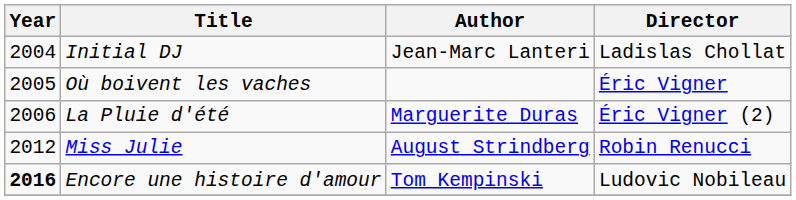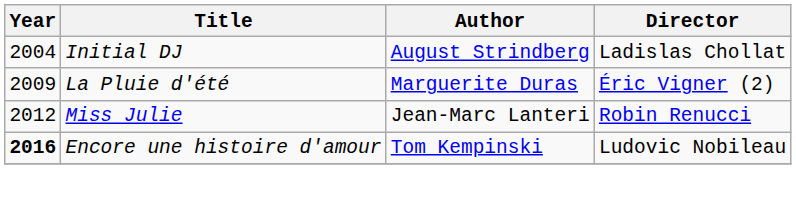Initial DJ | Author: Jean-Marc Lanteri -> August Strindberg
- row: 2005 | Où boivent les vaches | Éric Vigner
La Pluie d'été | Year: 2006 -> 2009
Miss Julie | Author: August Strindberg -> Jean-Marc Lanteri
